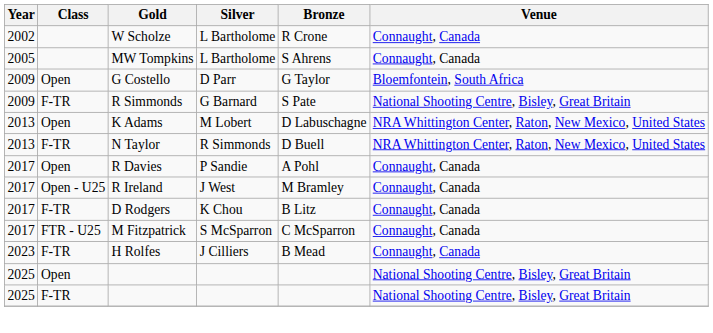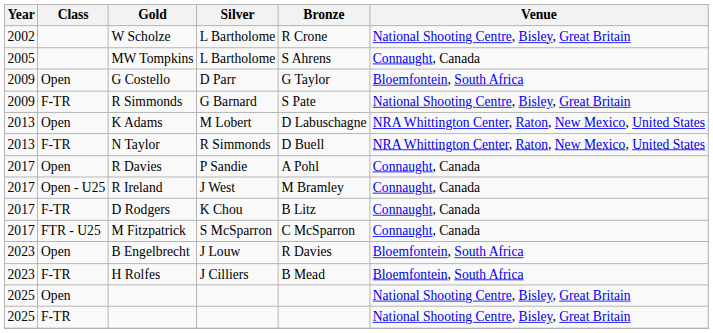W Scholze | Venue: Connaught, Canada -> National Shooting Centre, Bisley, Great Britain
+ row: 2023 | Open | B Engelbrecht | J Louw | R Davies | Bloemfontein, South Africa
H Rolfes | Venue: Connaught, Canada -> Bloemfontein, South Africa
